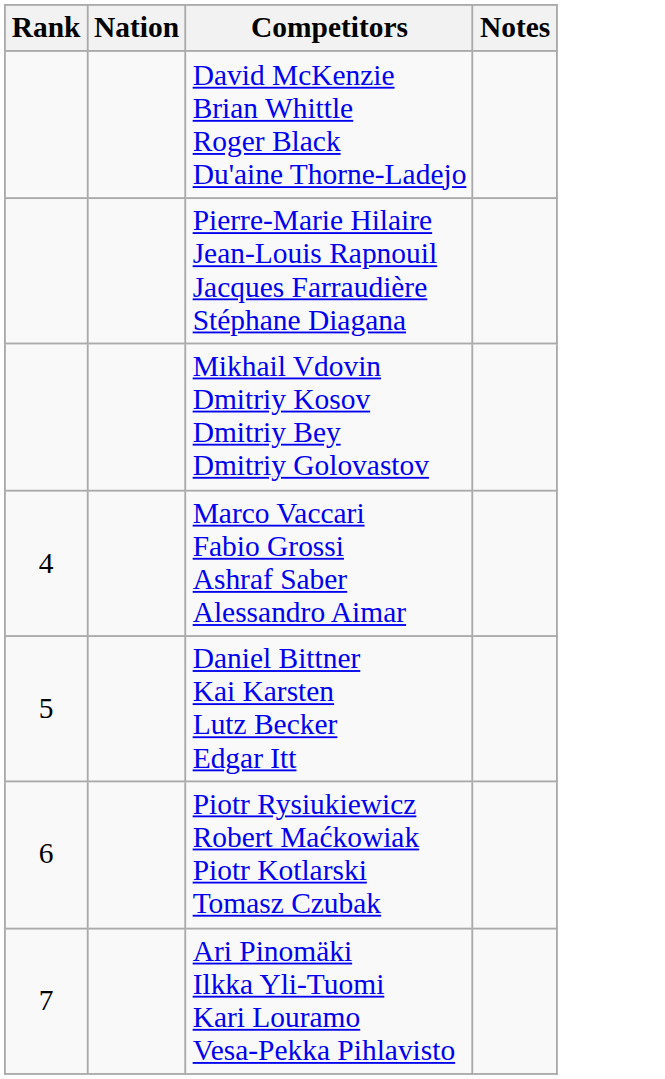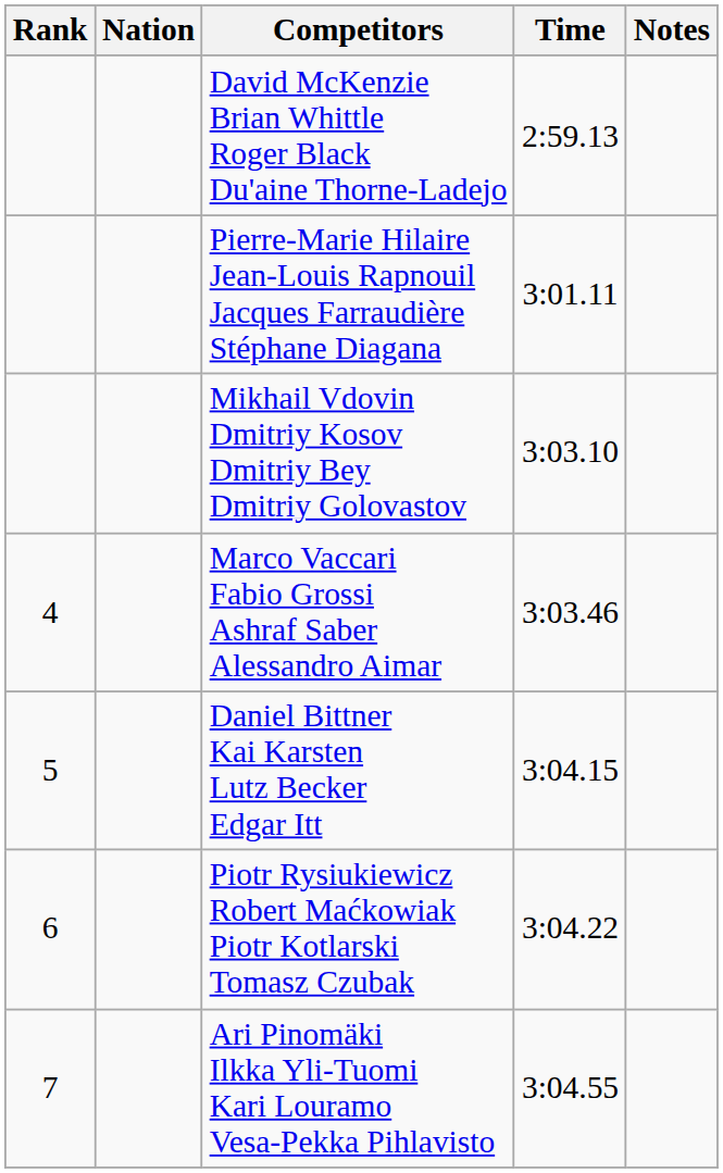+ column: Time | 2:59.13 | 3:01.11 | 3:03.10 | 3:03.46 | 3:04.15 | 3:04.22 | 3:04.55
